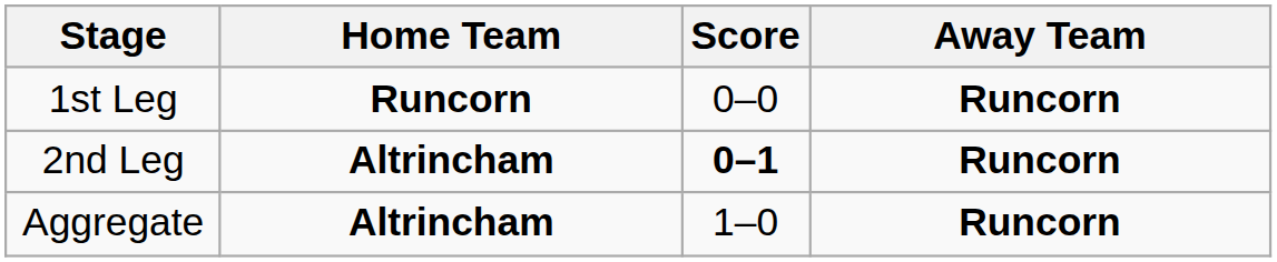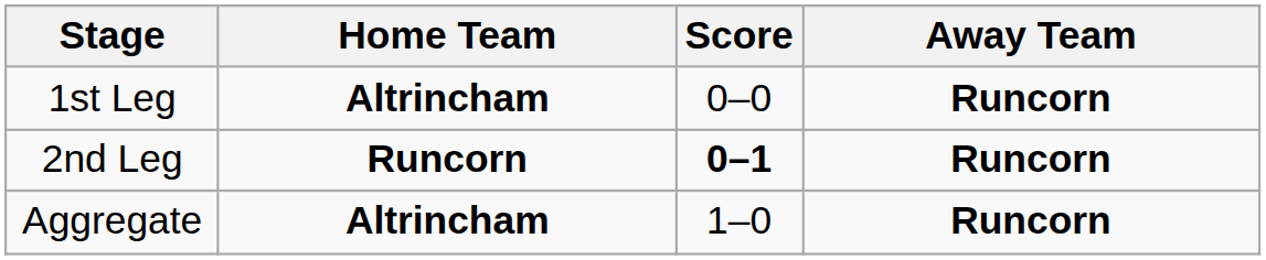1st Leg | Home Team: Runcorn -> Altrincham
2nd Leg | Home Team: Altrincham -> Runcorn
